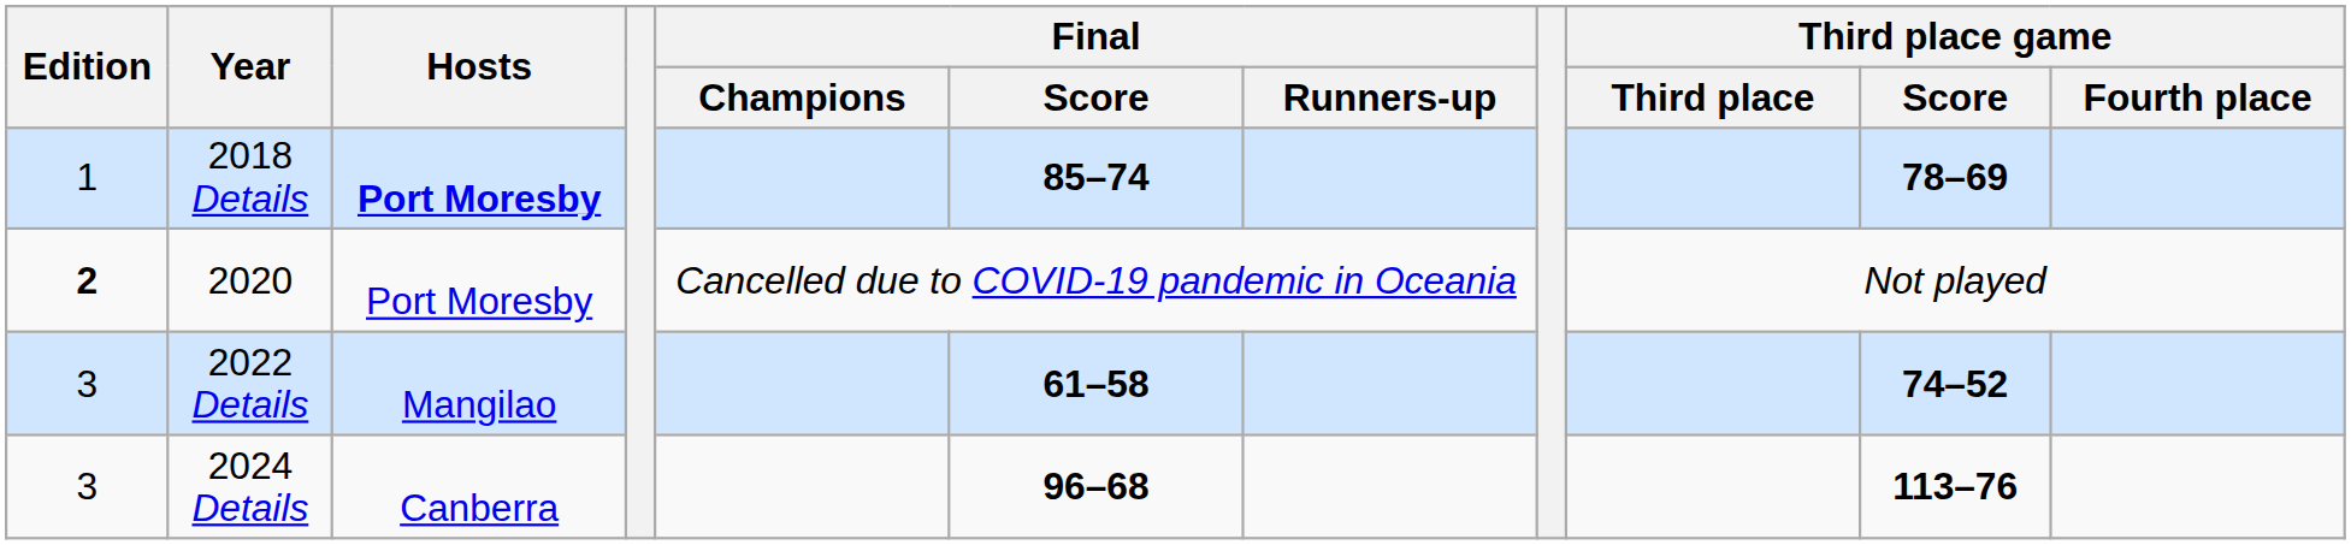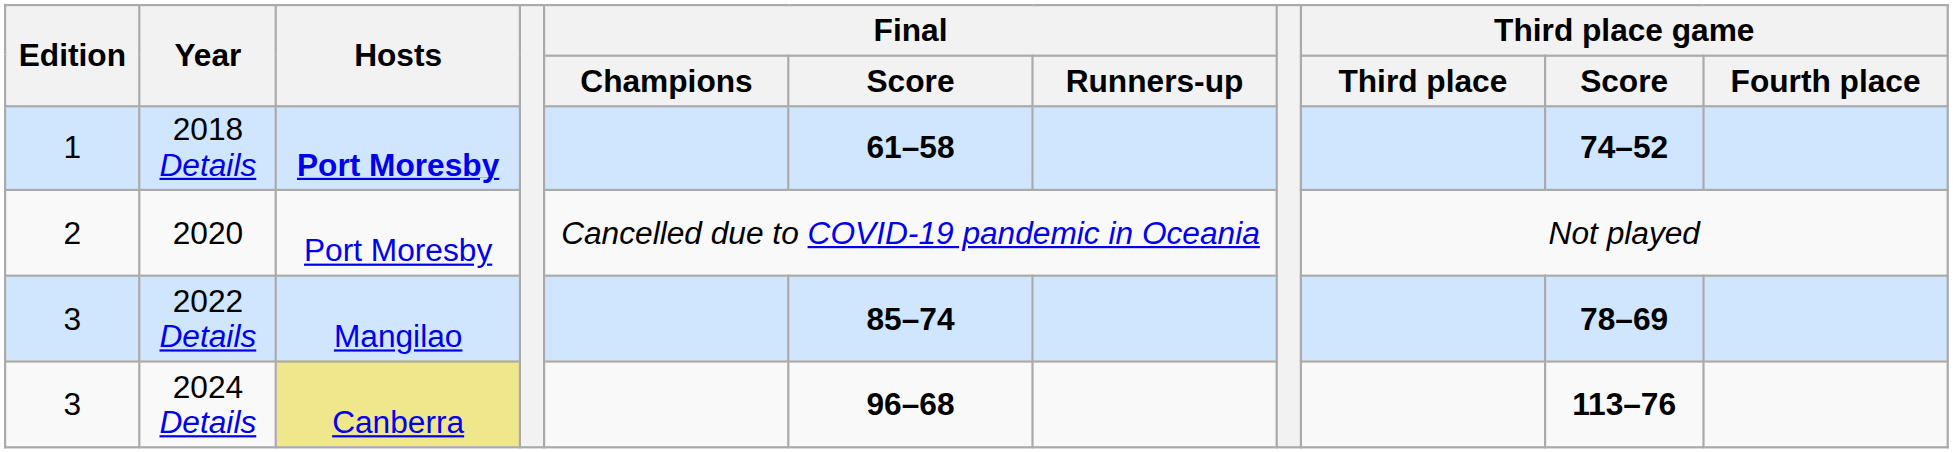2018 Details | Final / Score: 85–74 -> 61–58
2018 Details | Third place game / Score: 78–69 -> 74–52
2020 | Edition: bold -> normal
2022 Details | Final / Score: 61–58 -> 85–74
2022 Details | Third place game / Score: 74–52 -> 78–69
2024 Details | Hosts: no background -> khaki background
